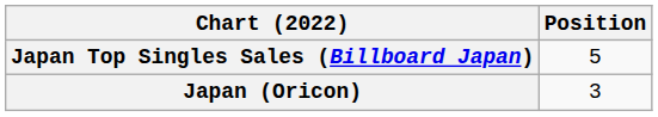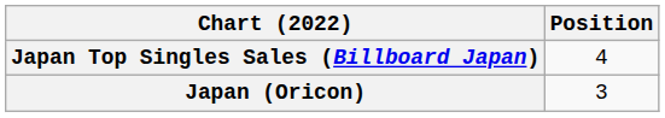Japan Top Singles Sales (Billboard Japan) | Position: 5 -> 4
